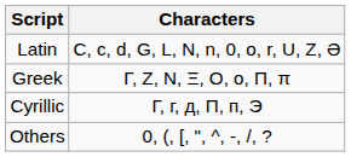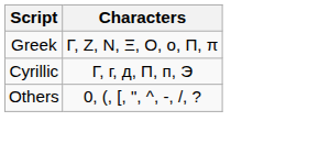- row: Latin | C, c, d, G, L, N, n, 0, o, r, U, Z, Ə
